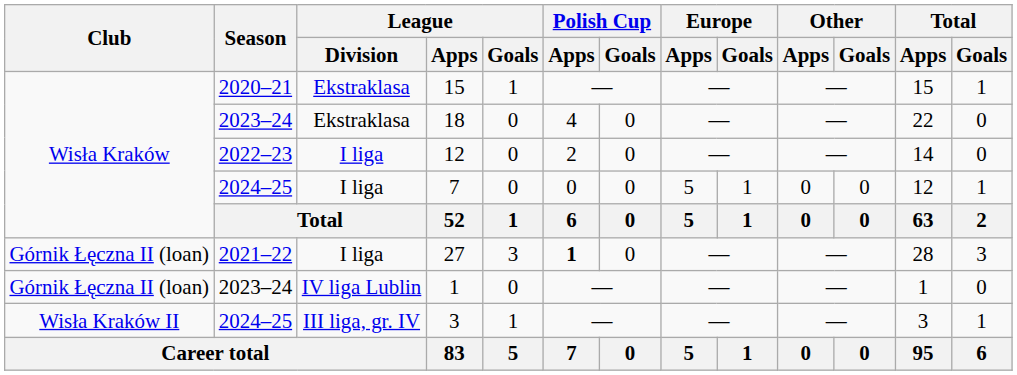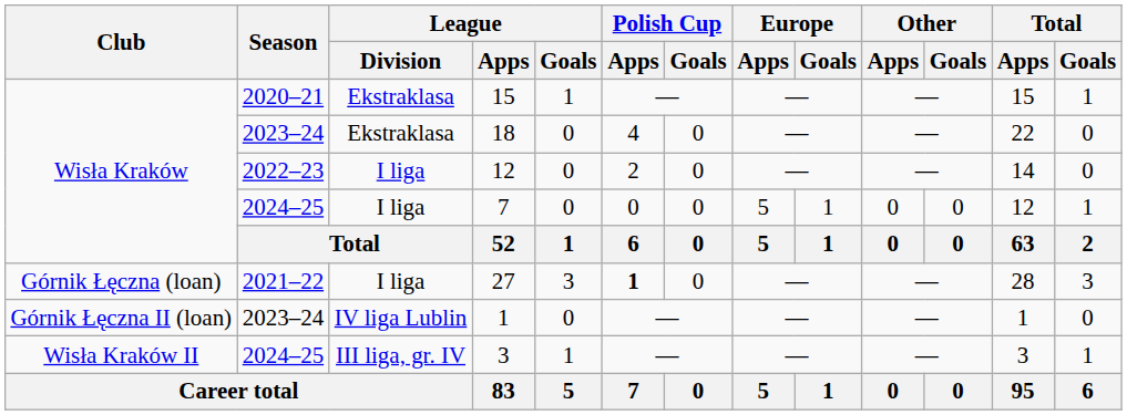27 | Club: Górnik Łęczna II (loan) -> Górnik Łęczna (loan)
